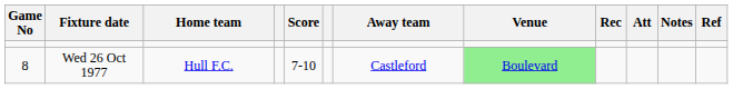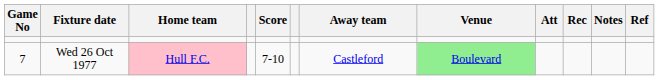columns swapped: Att <-> Rec
Wed 26 Oct 1977 | Game No: 8 -> 7
Wed 26 Oct 1977 | Home team: no background -> pink background
